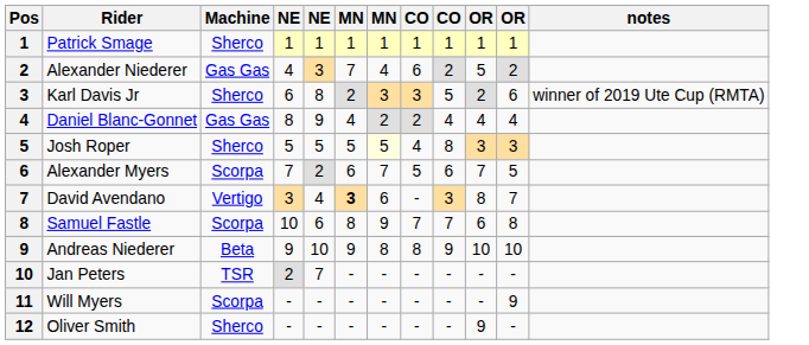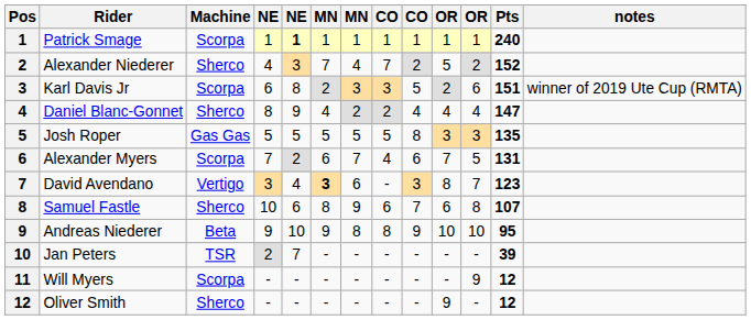+ column: Pts | 240 | 152 | 151 | 147 | 135 | 131 | 123 | 107 | 95 | 39 | 12 | 12
Patrick Smage | Machine: Sherco -> Scorpa
Patrick Smage | column 5: normal -> bold
Alexander Niederer | Machine: Gas Gas -> Sherco
Alexander Niederer | column 8: 6 -> 7
Karl Davis Jr | Machine: Sherco -> Scorpa
Daniel Blanc-Gonnet | Machine: Gas Gas -> Sherco
Josh Roper | Machine: Sherco -> Gas Gas
Josh Roper | column 7: lightyellow background -> no background
Josh Roper | column 8: 4 -> 5
Alexander Myers | column 8: 5 -> 4
Samuel Fastle | Machine: Scorpa -> Sherco
Samuel Fastle | column 8: 7 -> 6
